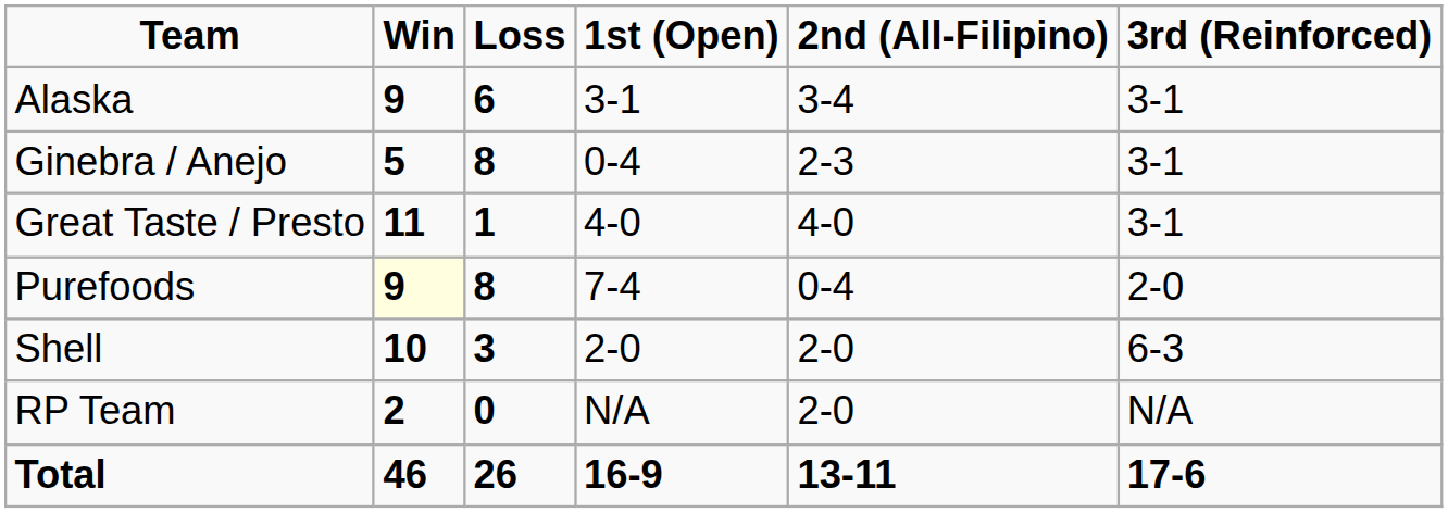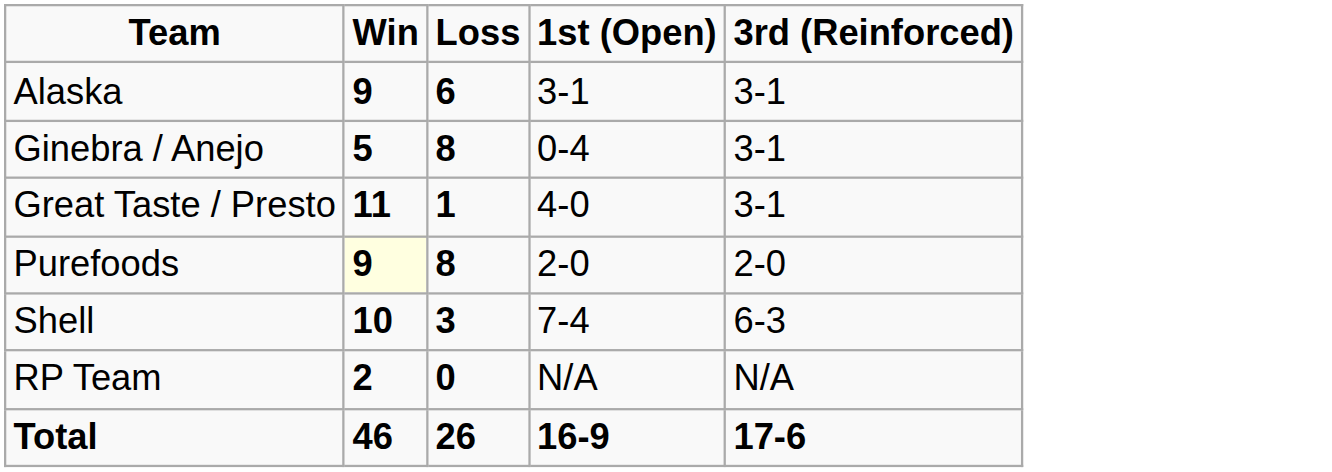- column: 2nd (All-Filipino) | 3-4 | 2-3 | 4-0 | 0-4 | 2-0 | 2-0 | 13-11
Purefoods | 1st (Open): 7-4 -> 2-0
Shell | 1st (Open): 2-0 -> 7-4
